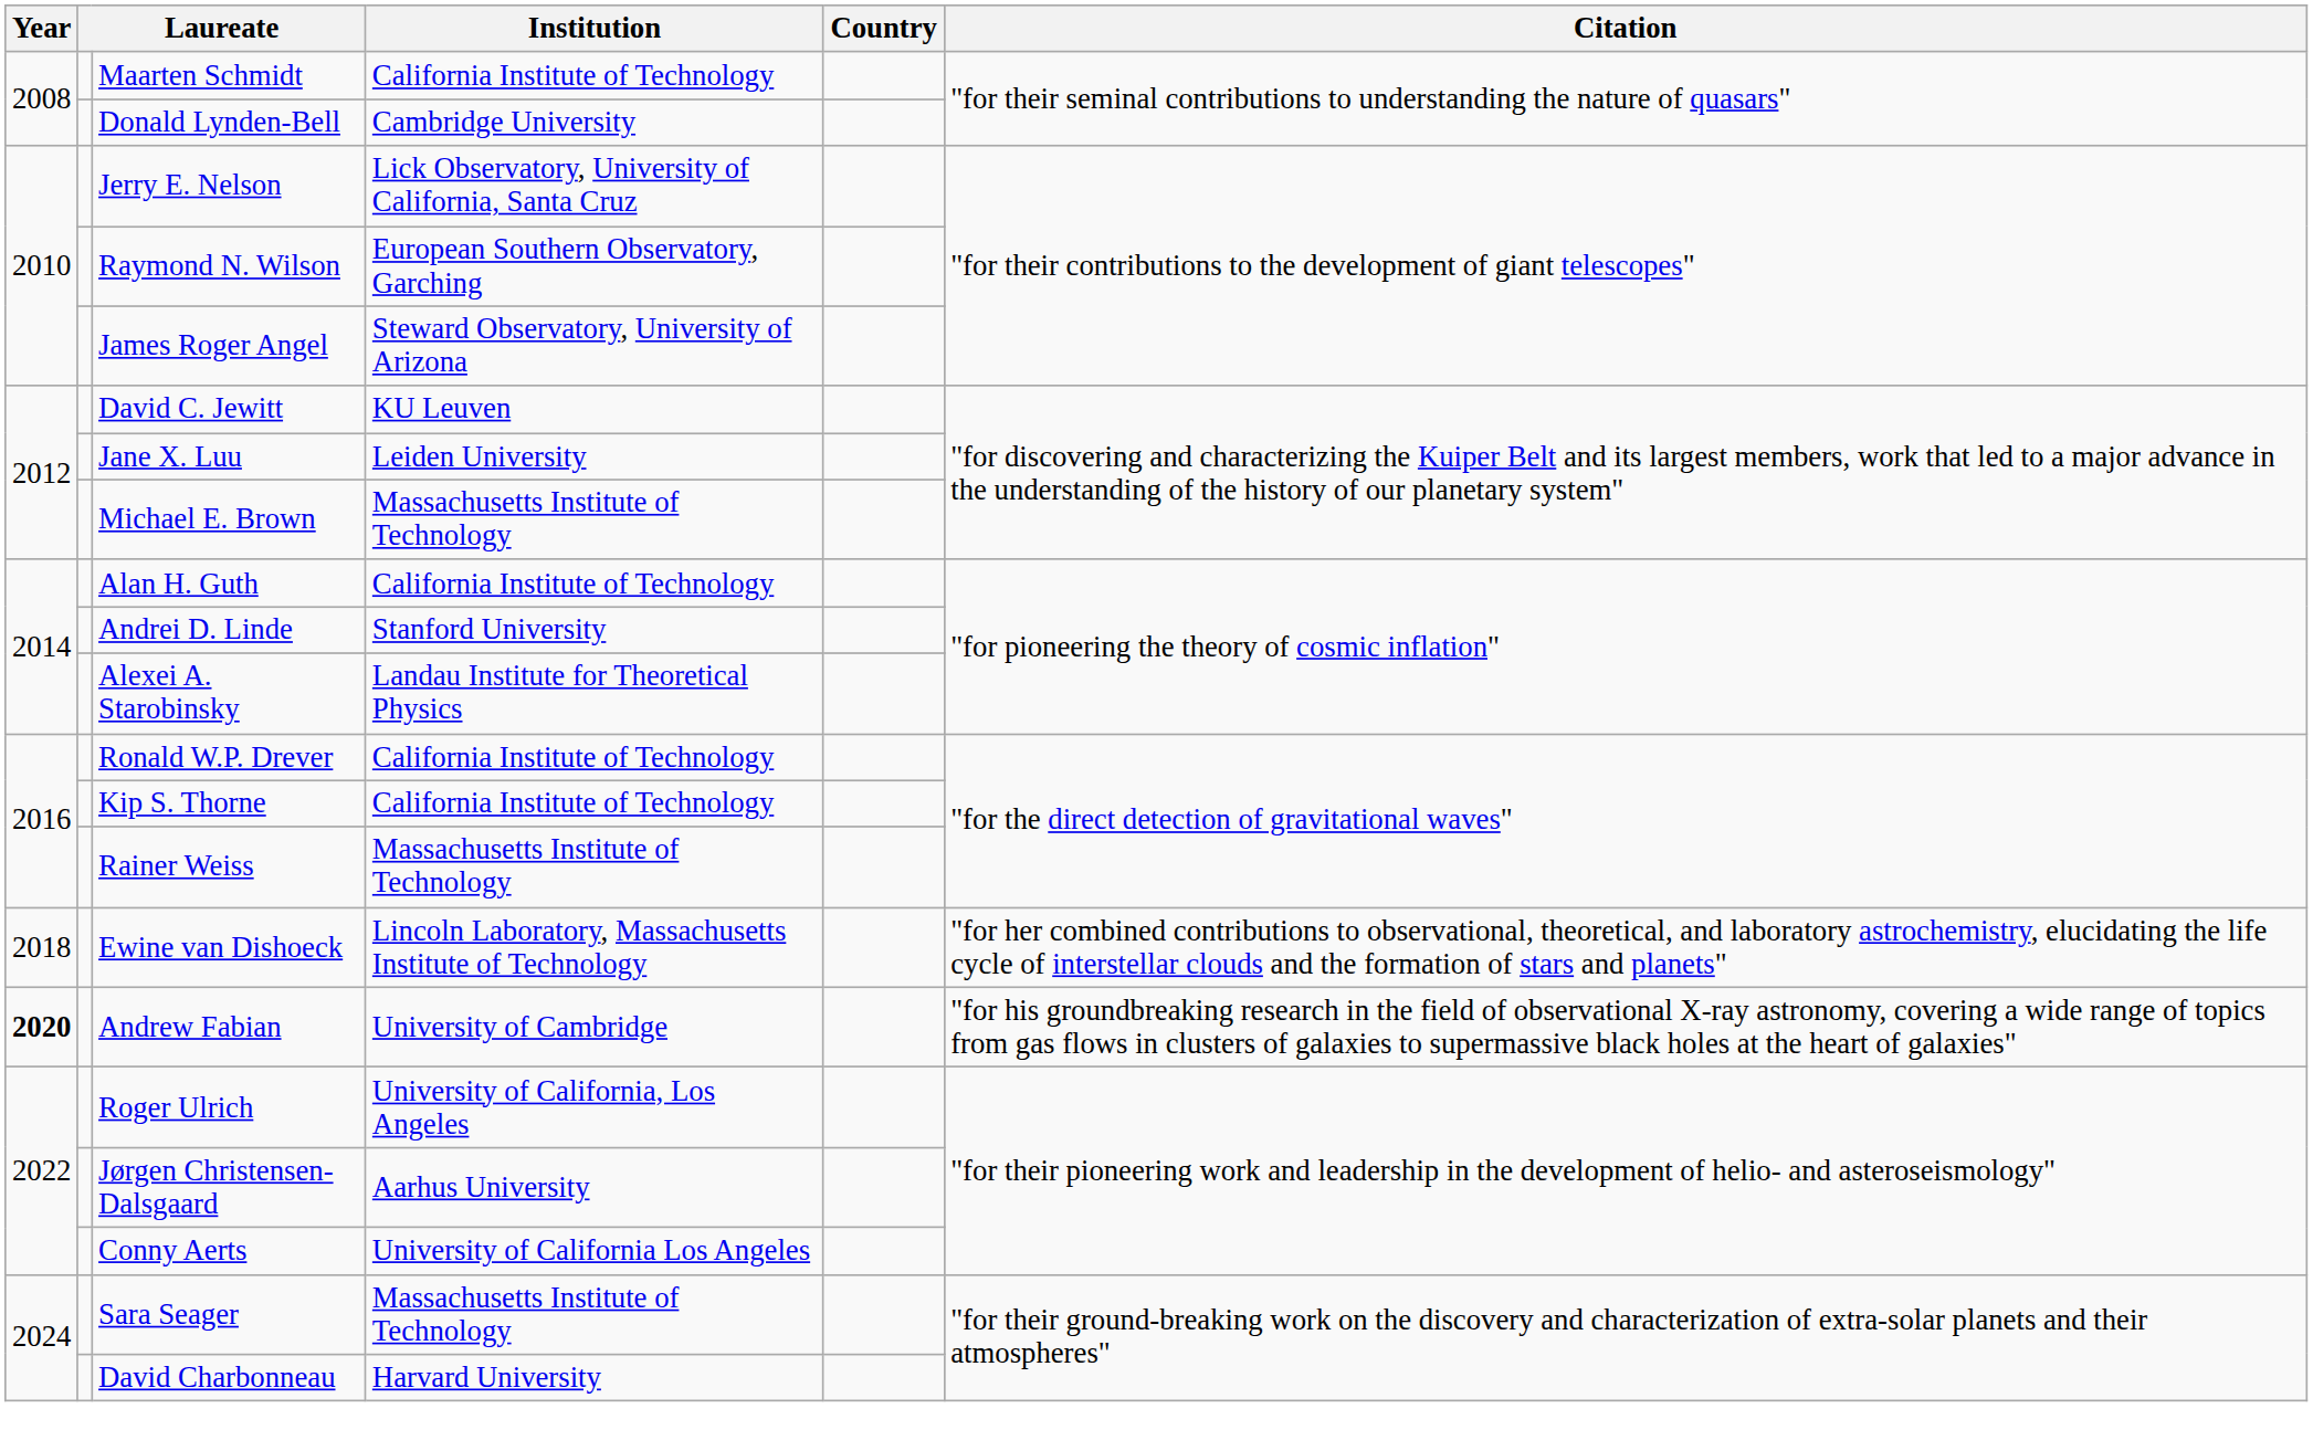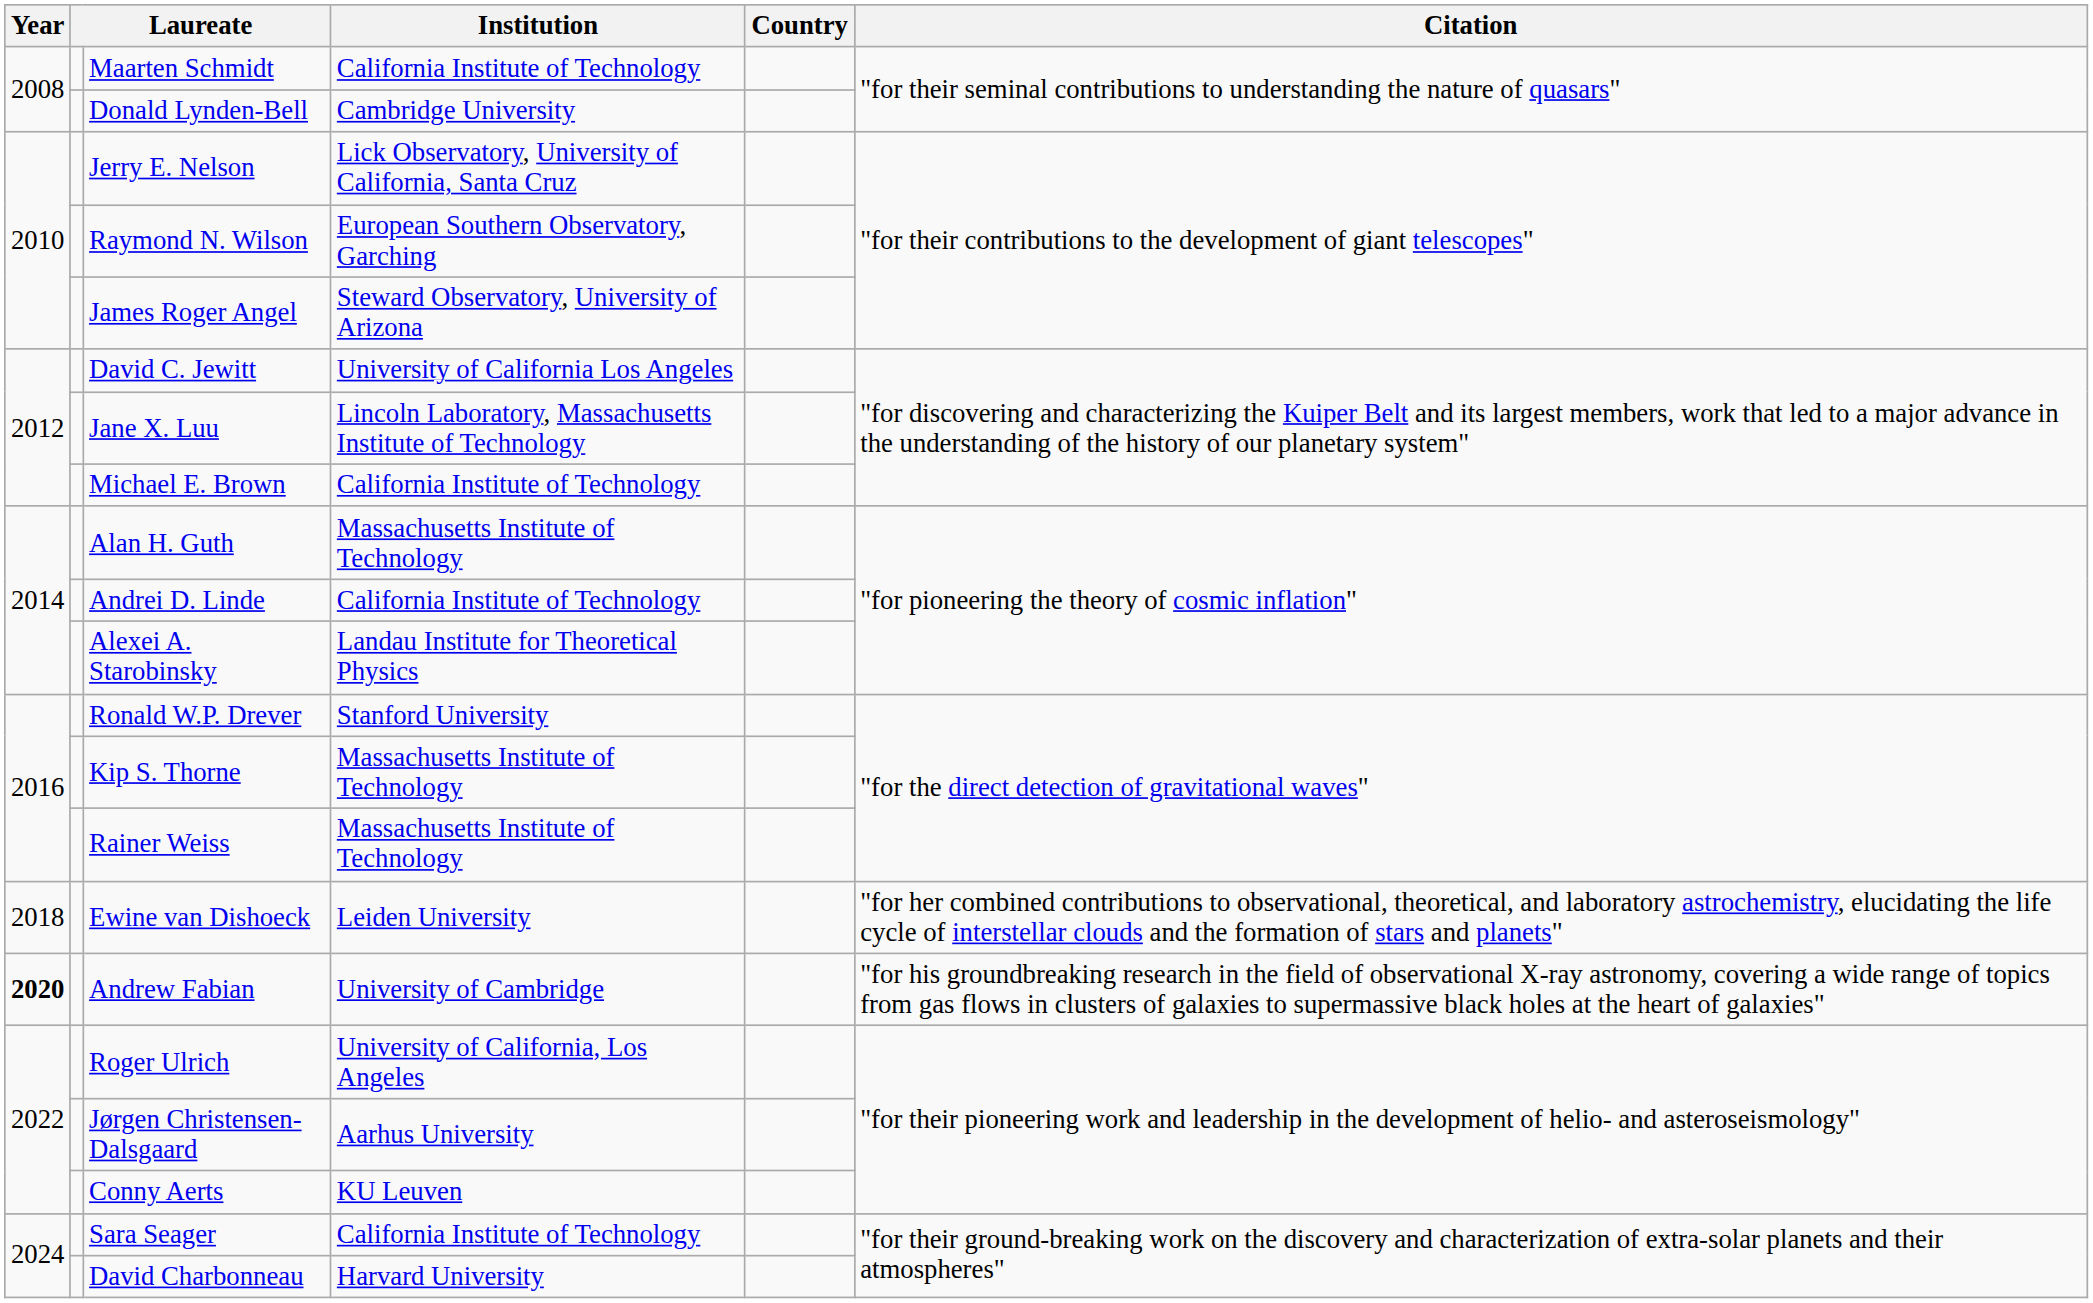David C. Jewitt | Institution: KU Leuven -> University of California Los Angeles
Jane X. Luu | Institution: Leiden University -> Lincoln Laboratory, Massachusetts Institute of Technology
Michael E. Brown | Institution: Massachusetts Institute of Technology -> California Institute of Technology
Alan H. Guth | Institution: California Institute of Technology -> Massachusetts Institute of Technology
Andrei D. Linde | Institution: Stanford University -> California Institute of Technology
Ronald W.P. Drever | Institution: California Institute of Technology -> Stanford University
Kip S. Thorne | Institution: California Institute of Technology -> Massachusetts Institute of Technology
Ewine van Dishoeck | Institution: Lincoln Laboratory, Massachusetts Institute of Technology -> Leiden University
Conny Aerts | Institution: University of California Los Angeles -> KU Leuven
Sara Seager | Institution: Massachusetts Institute of Technology -> California Institute of Technology
